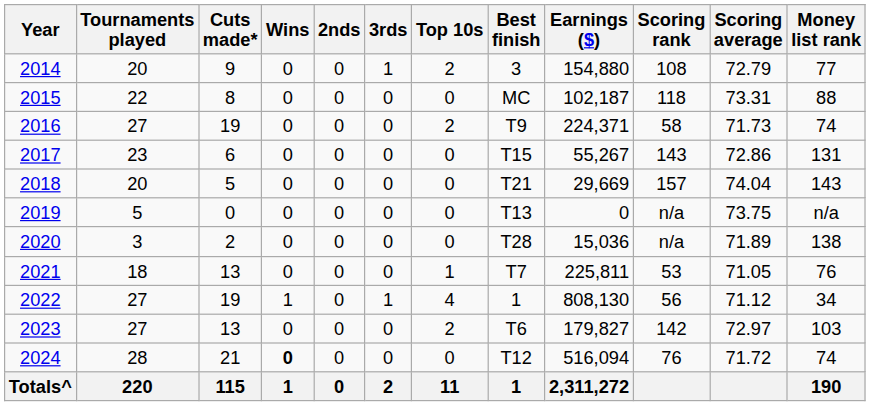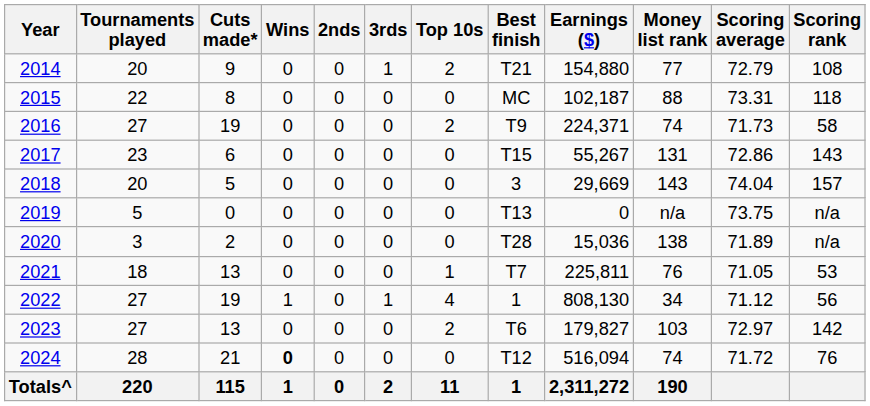columns swapped: Money list rank <-> Scoring rank
2014 | Best finish: 3 -> T21
2018 | Best finish: T21 -> 3
